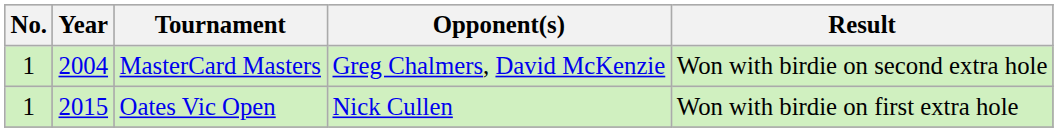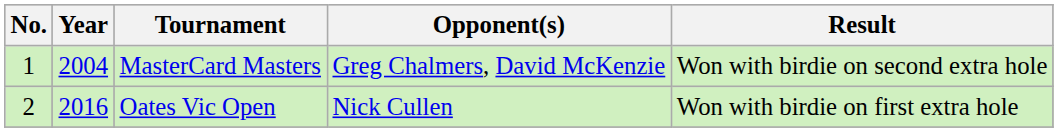Oates Vic Open | No.: 1 -> 2
Oates Vic Open | Year: 2015 -> 2016
